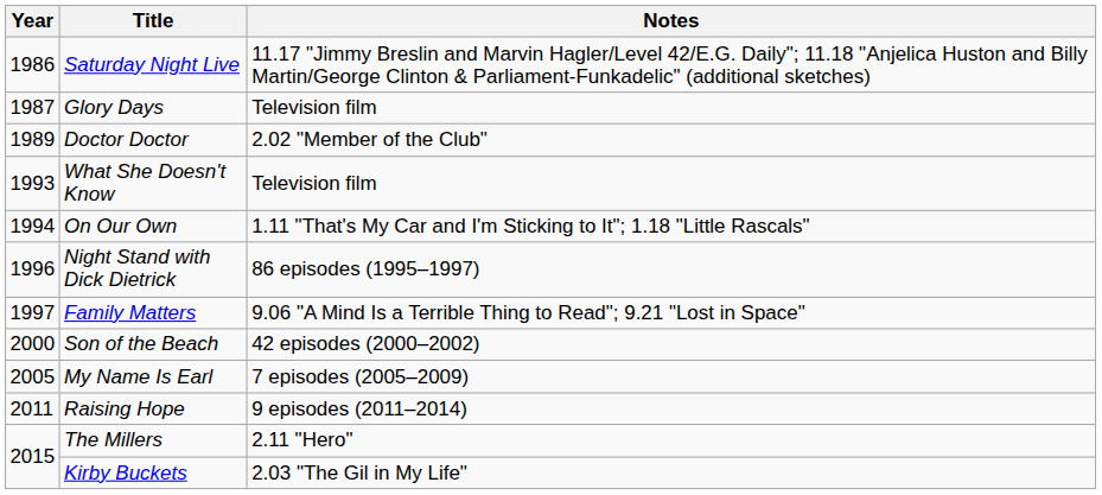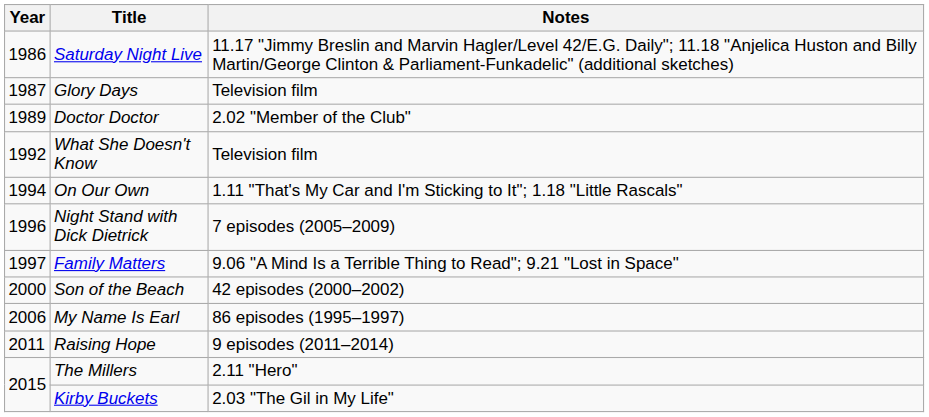What She Doesn't Know | Year: 1993 -> 1992
Night Stand with Dick Dietrick | Notes: 86 episodes (1995–1997) -> 7 episodes (2005–2009)
My Name Is Earl | Year: 2005 -> 2006
My Name Is Earl | Notes: 7 episodes (2005–2009) -> 86 episodes (1995–1997)
